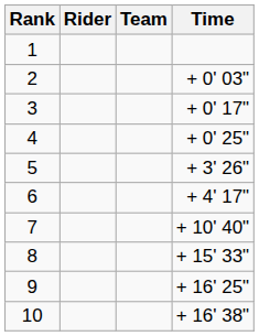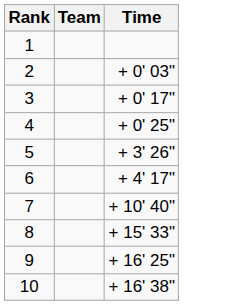- column: Rider
